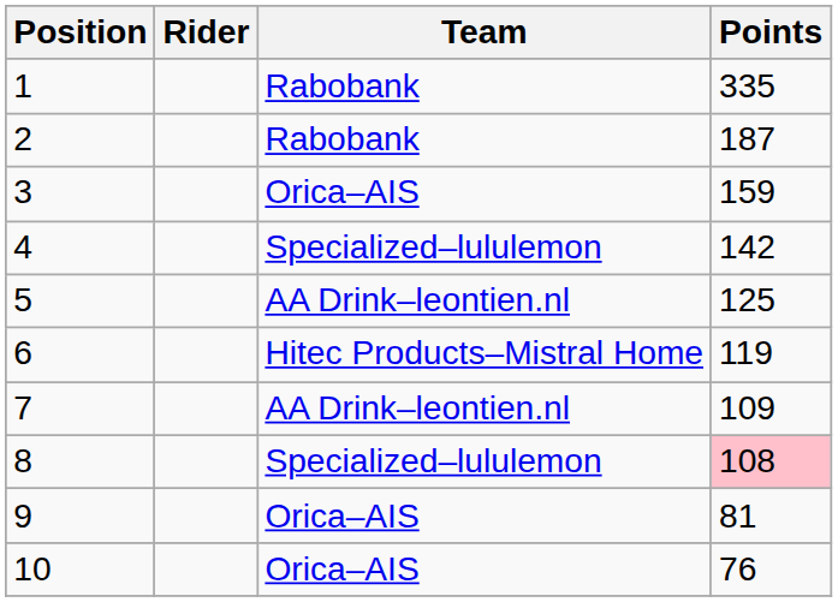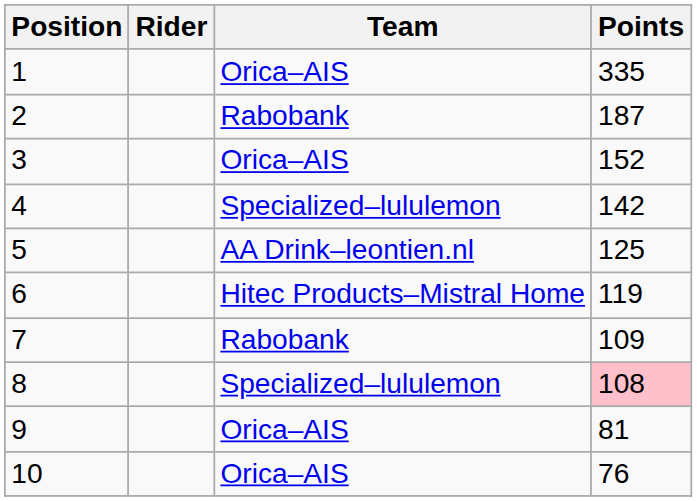1 | Team: Rabobank -> Orica–AIS
3 | Points: 159 -> 152
7 | Team: AA Drink–leontien.nl -> Rabobank
